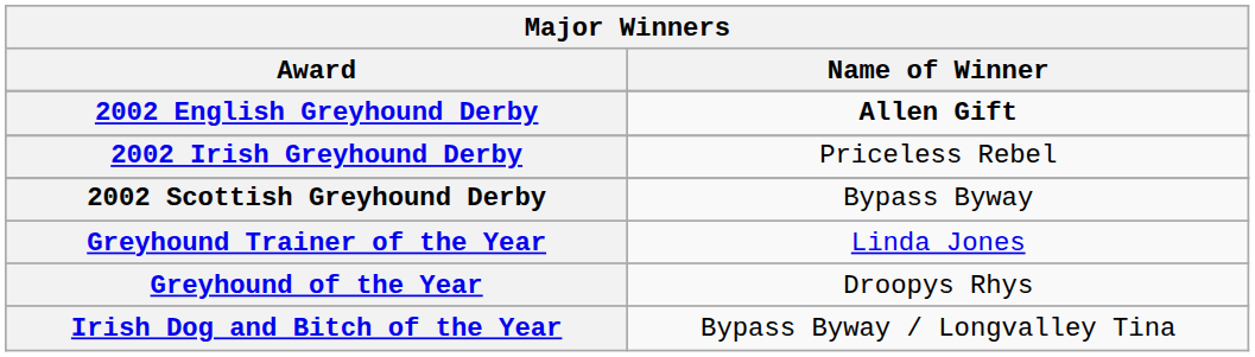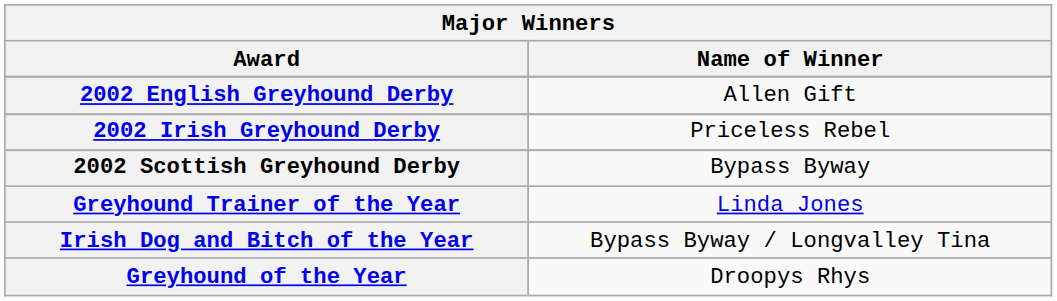2002 English Greyhound Derby | Name of Winner: bold -> normal
rows swapped: Greyhound of the Year <-> Irish Dog and Bitch of the Year
